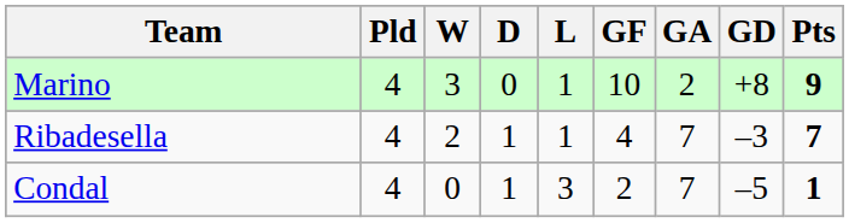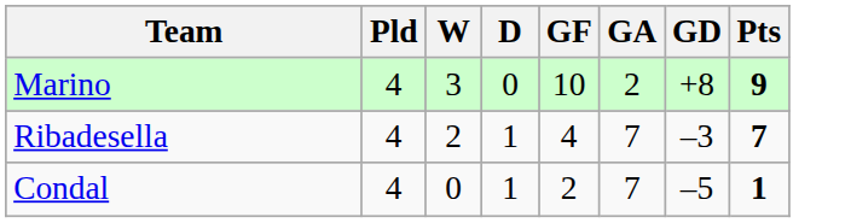- column: L | 1 | 1 | 3
